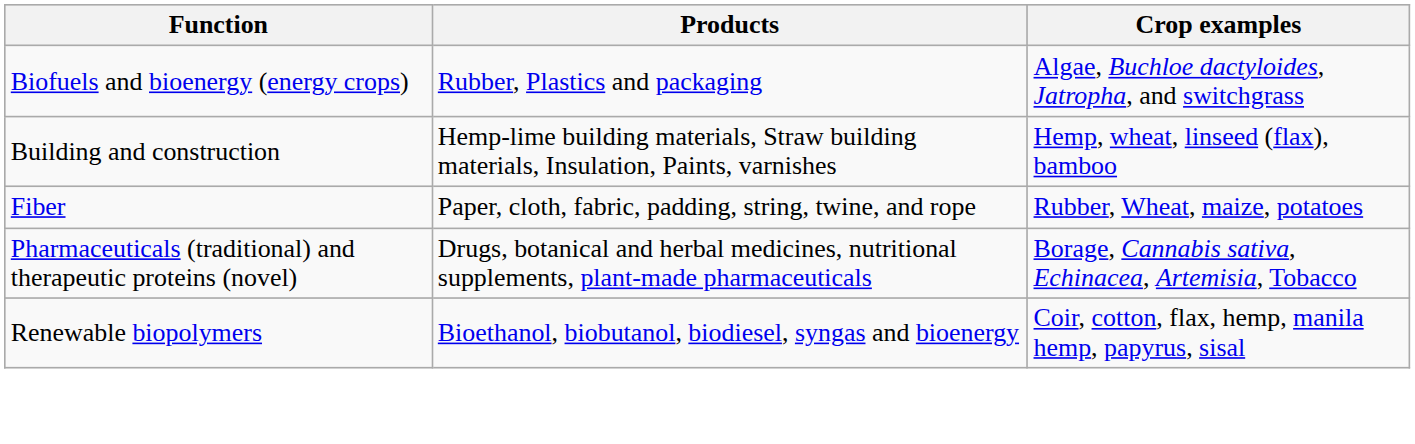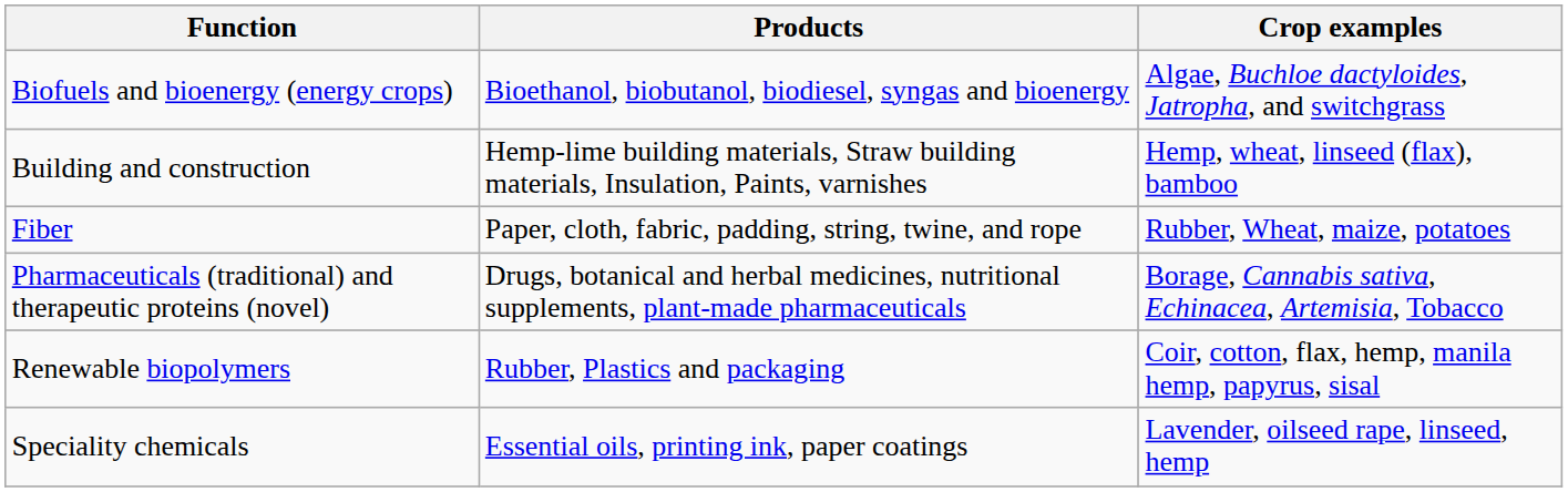Biofuels and bioenergy (energy crops) | Products: Rubber, Plastics and packaging -> Bioethanol, biobutanol, biodiesel, syngas and bioenergy
Renewable biopolymers | Products: Bioethanol, biobutanol, biodiesel, syngas and bioenergy -> Rubber, Plastics and packaging
+ row: Speciality chemicals | Essential oils, printing ink, paper coatings | Lavender, oilseed rape, linseed, hemp
